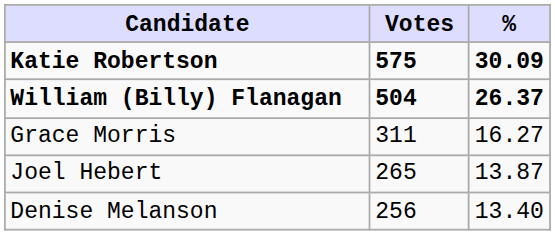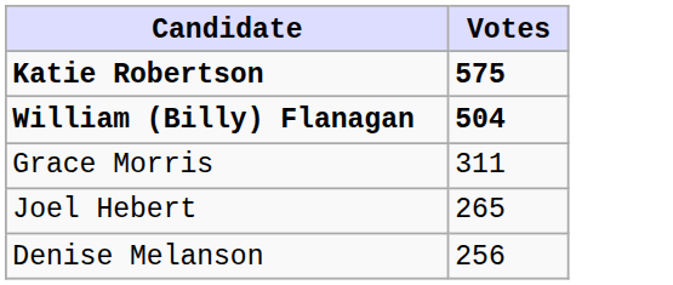- column: % | 30.09 | 26.37 | 16.27 | 13.87 | 13.40
